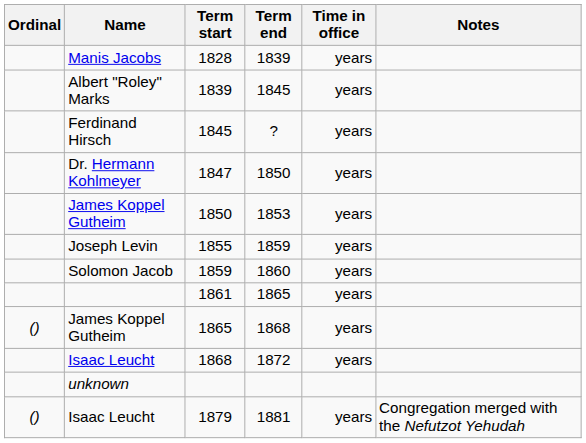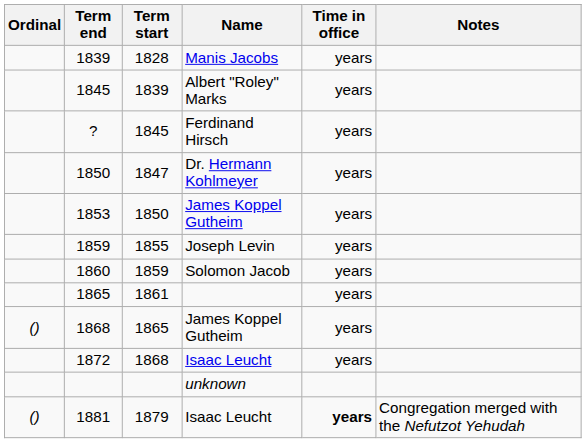columns swapped: Name <-> Term end
1879 | Time in office: normal -> bold
